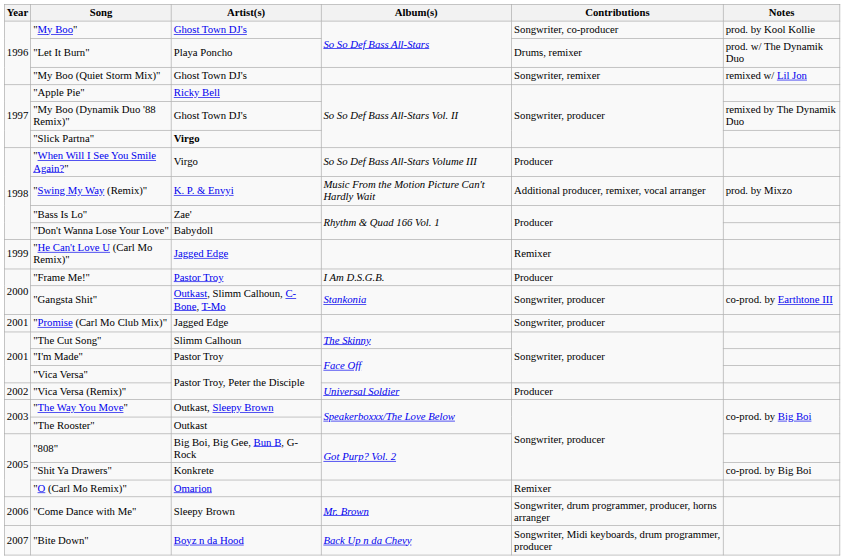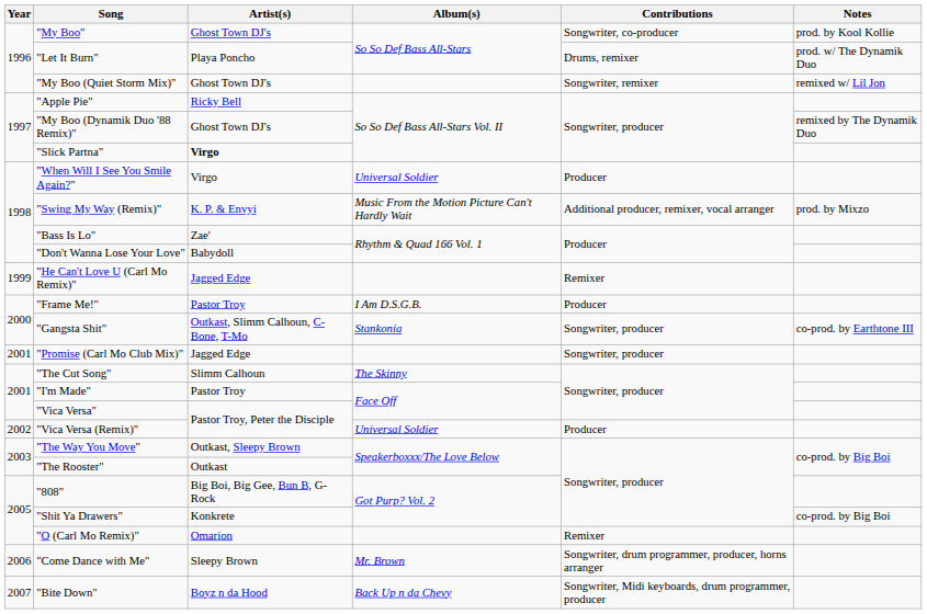"When Will I See You Smile Again?" | Album(s): So So Def Bass All-Stars Volume III -> Universal Soldier
